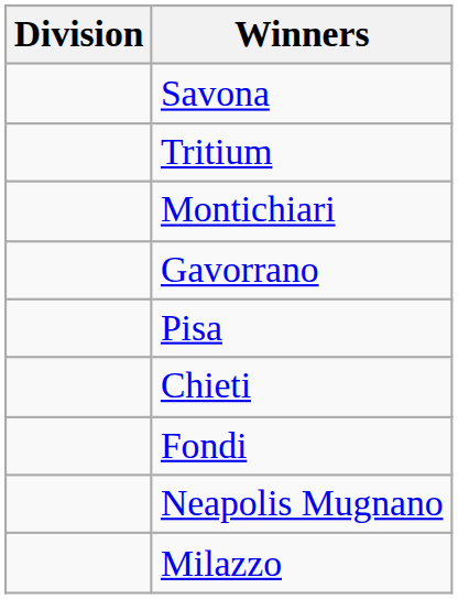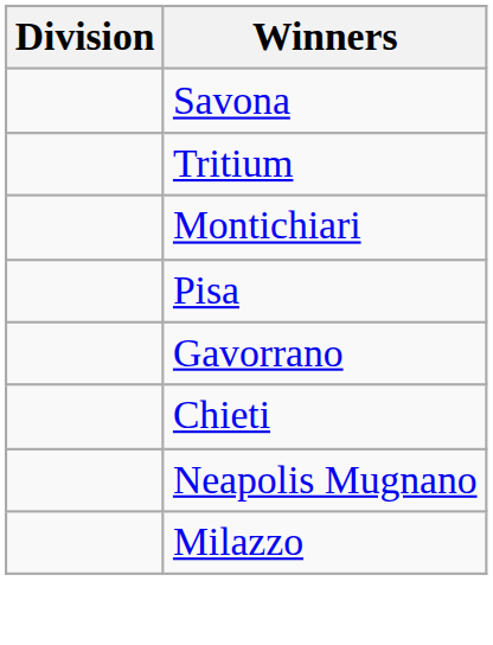rows swapped: Pisa <-> Gavorrano
- row: Fondi
